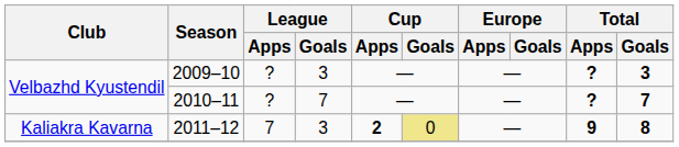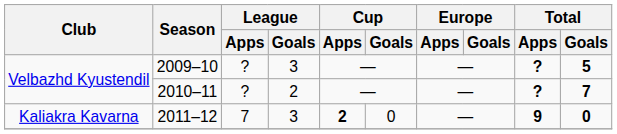2009–10 | Total / Goals: 3 -> 5
2010–11 | League / Goals: 7 -> 2
2011–12 | Cup / Goals: khaki background -> no background
2011–12 | Total / Goals: 8 -> 0
